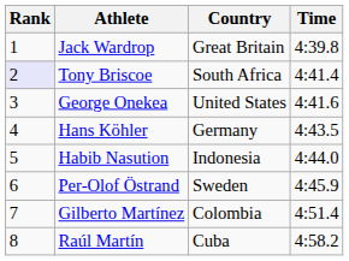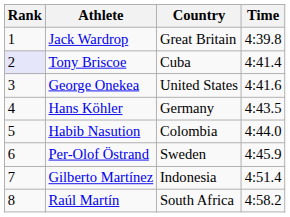Tony Briscoe | Country: South Africa -> Cuba
Habib Nasution | Country: Indonesia -> Colombia
Gilberto Martínez | Country: Colombia -> Indonesia
Raúl Martín | Country: Cuba -> South Africa
